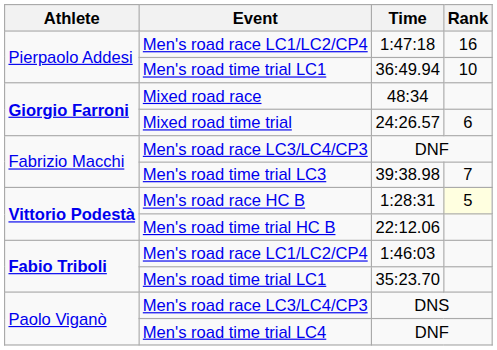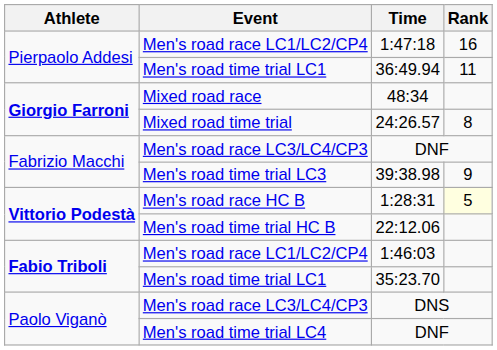36:49.94 | Rank: 10 -> 11
24:26.57 | Rank: 6 -> 8
39:38.98 | Rank: 7 -> 9
